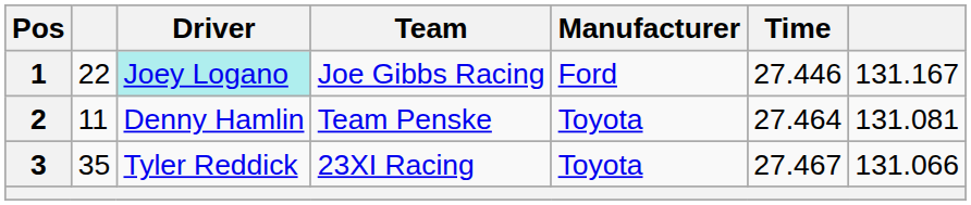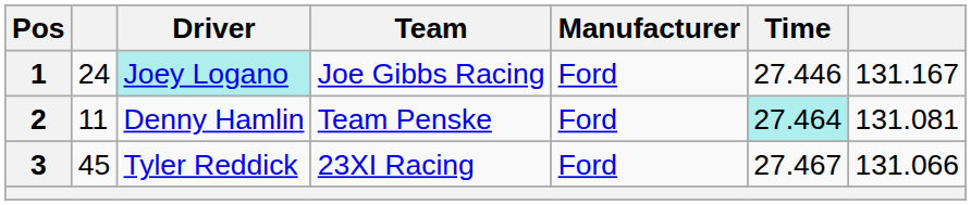1 | column 2: 22 -> 24
2 | Manufacturer: Toyota -> Ford
2 | Time: no background -> paleturquoise background
3 | column 2: 35 -> 45
3 | Manufacturer: Toyota -> Ford
